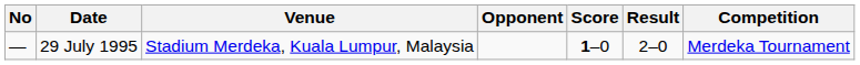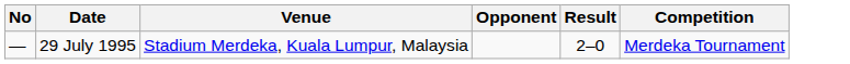- column: Score | 1–0
